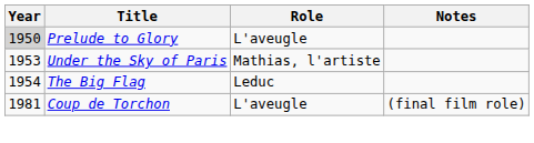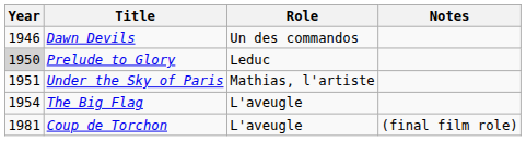+ row: 1946 | Dawn Devils | Un des commandos
Prelude to Glory | Role: L'aveugle -> Leduc
Under the Sky of Paris | Year: 1953 -> 1951
The Big Flag | Role: Leduc -> L'aveugle
